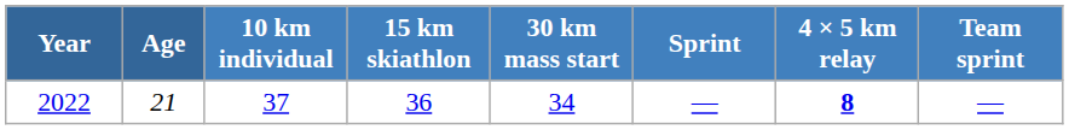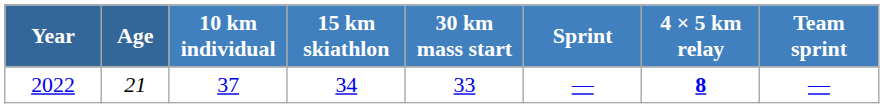2022 | 15 km skiathlon: 36 -> 34
2022 | 30 km mass start: 34 -> 33
